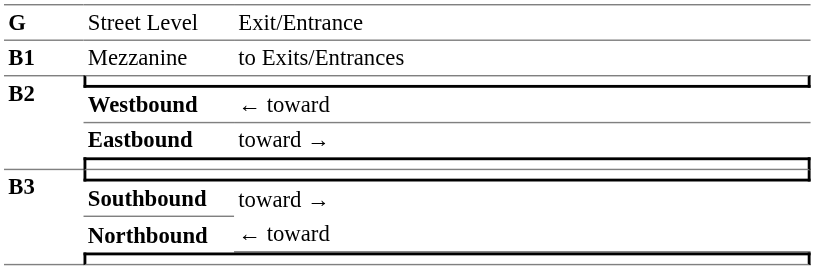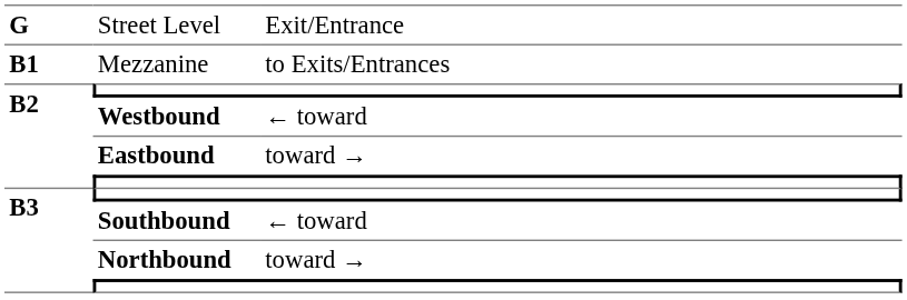Southbound | column 3: toward → -> ← toward
Northbound | column 3: ← toward -> toward →
